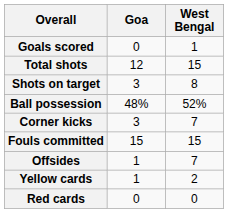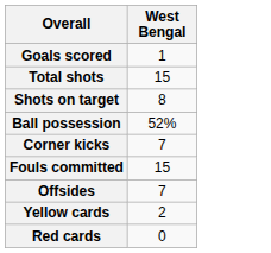- column: Goa | 0 | 12 | 3 | 48% | 3 | 15 | 1 | 1 | 0
